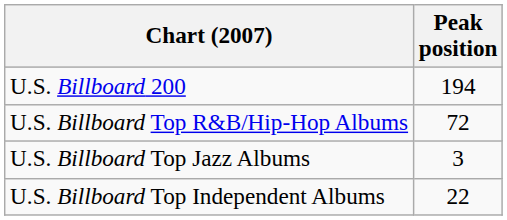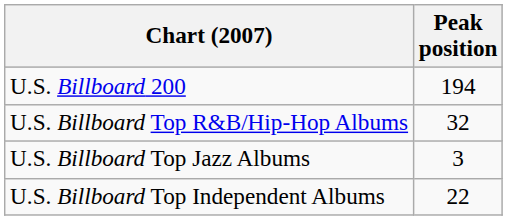U.S. Billboard Top R&B/Hip-Hop Albums | Peak position: 72 -> 32
